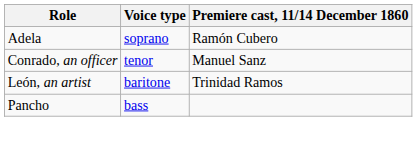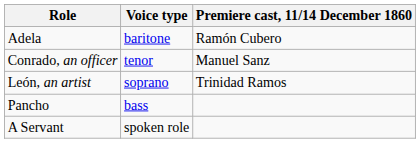Adela | Voice type: soprano -> baritone
León, an artist | Voice type: baritone -> soprano
+ row: A Servant | spoken role
